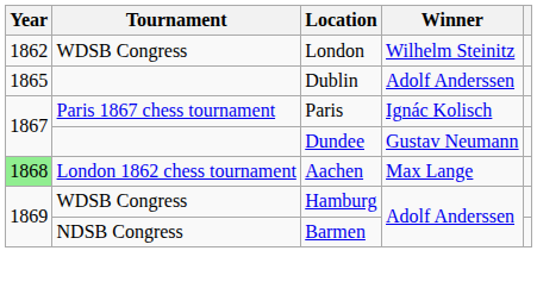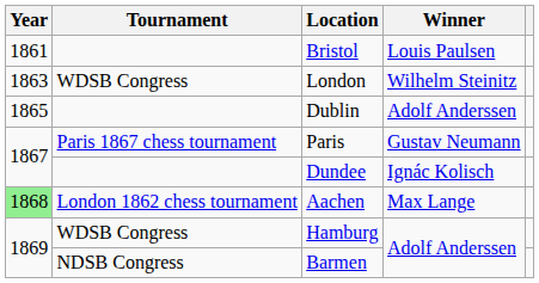+ row: 1861 | Bristol | Louis Paulsen
London | Year: 1862 -> 1863
Paris | Winner: Ignác Kolisch -> Gustav Neumann
Dundee | Winner: Gustav Neumann -> Ignác Kolisch
